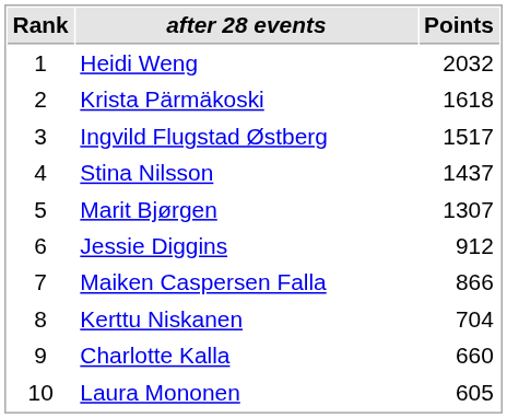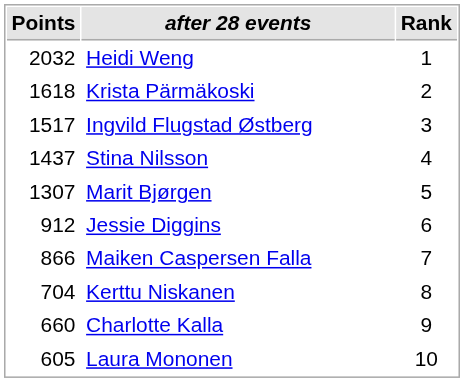columns swapped: Rank <-> Points
